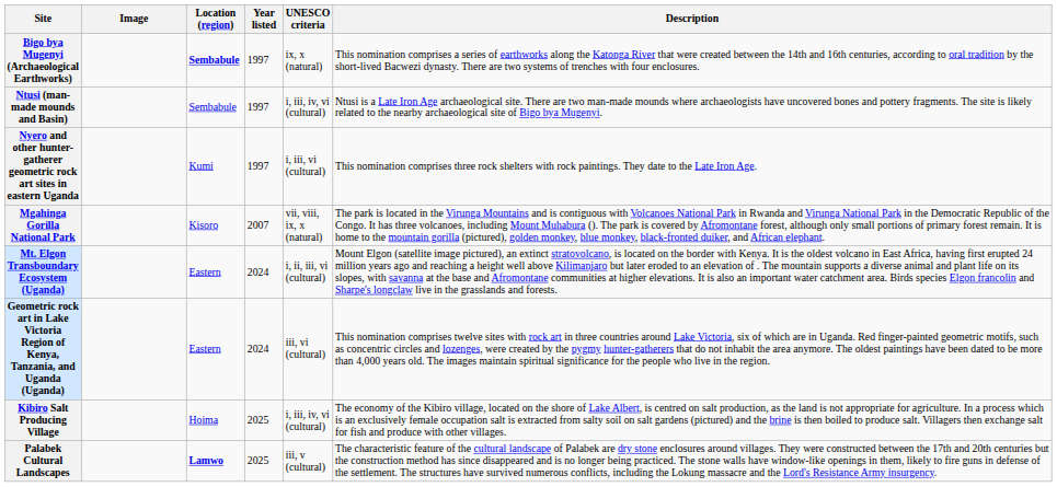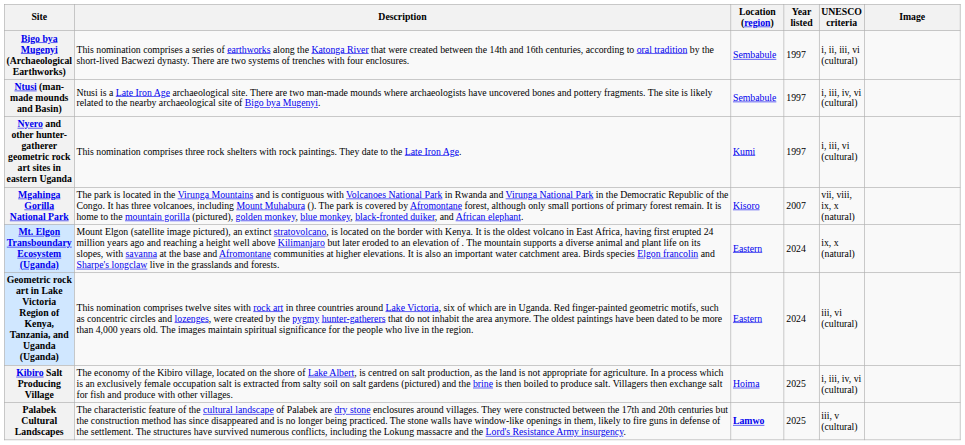columns swapped: Image <-> Description
Bigo bya Mugenyi (Archaeological Earthworks) | Location (region): bold -> normal
Bigo bya Mugenyi (Archaeological Earthworks) | UNESCO criteria: ix, x (natural) -> i, ii, iii, vi (cultural)
Mt. Elgon Transboundary Ecosystem (Uganda) | UNESCO criteria: i, ii, iii, vi (cultural) -> ix, x (natural)
